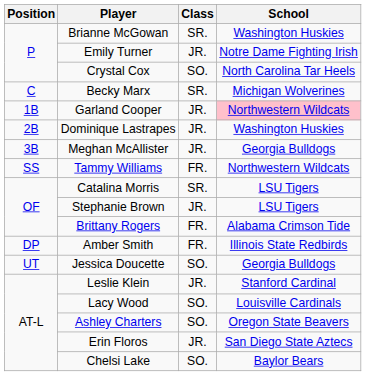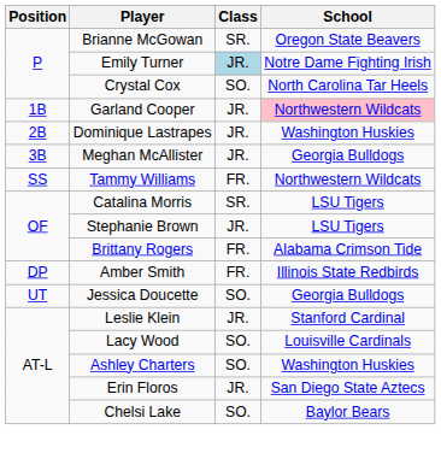Brianne McGowan | School: Washington Huskies -> Oregon State Beavers
Emily Turner | Class: no background -> lightblue background
- row: C | Becky Marx | SR. | Michigan Wolverines
Ashley Charters | School: Oregon State Beavers -> Washington Huskies
